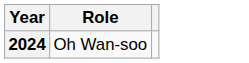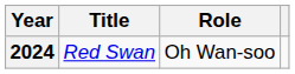+ column: Title | Red Swan
